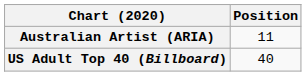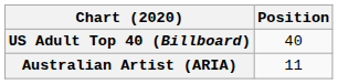rows swapped: Australian Artist (ARIA) <-> US Adult Top 40 (Billboard)
